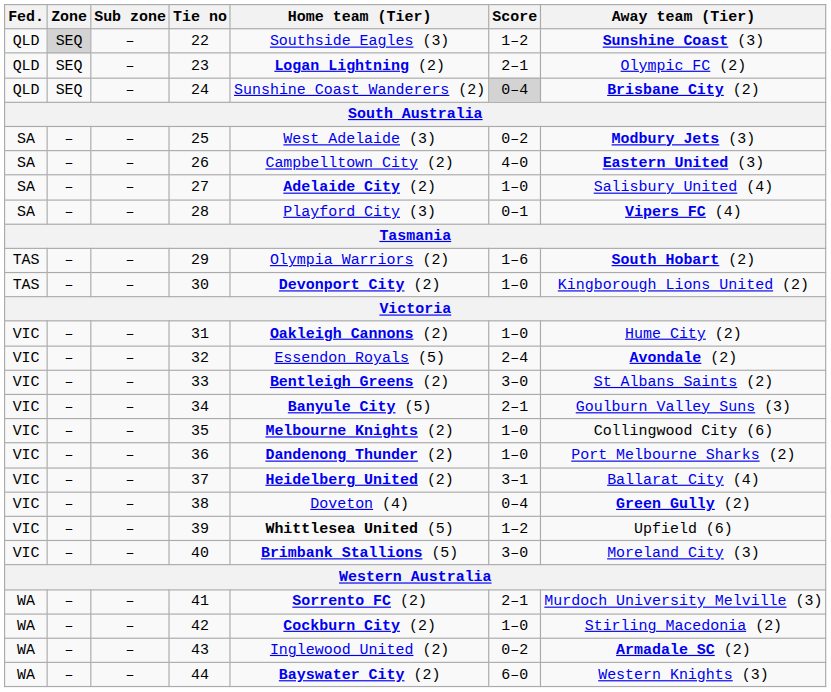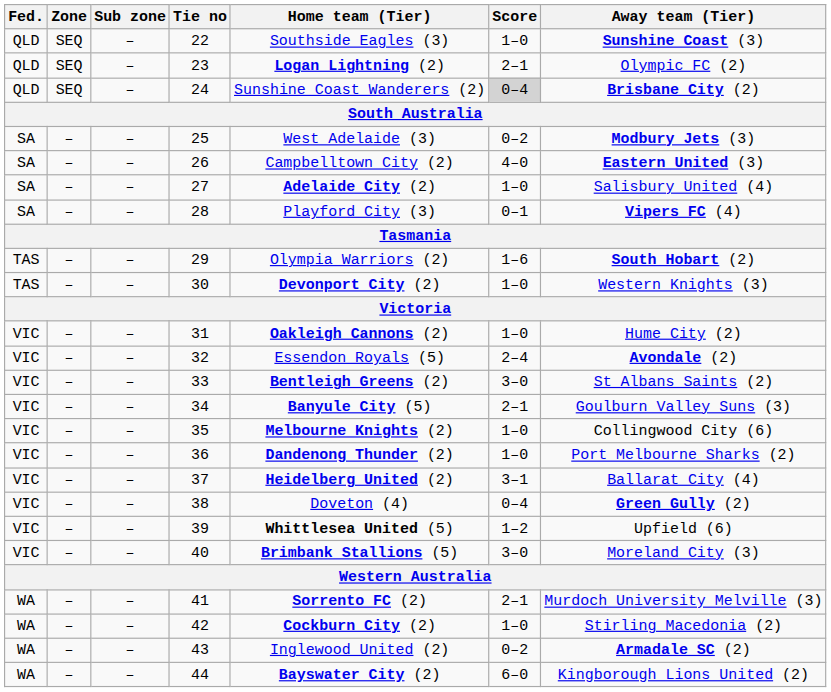22 | Zone: lightgrey background -> no background
22 | Score: 1–2 -> 1–0
30 | Away team (Tier): Kingborough Lions United (2) -> Western Knights (3)
44 | Away team (Tier): Western Knights (3) -> Kingborough Lions United (2)
